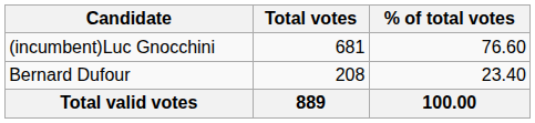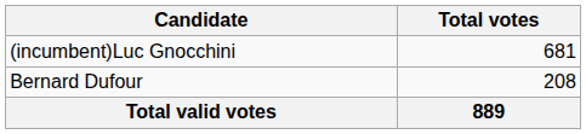- column: % of total votes | 76.60 | 23.40 | 100.00
